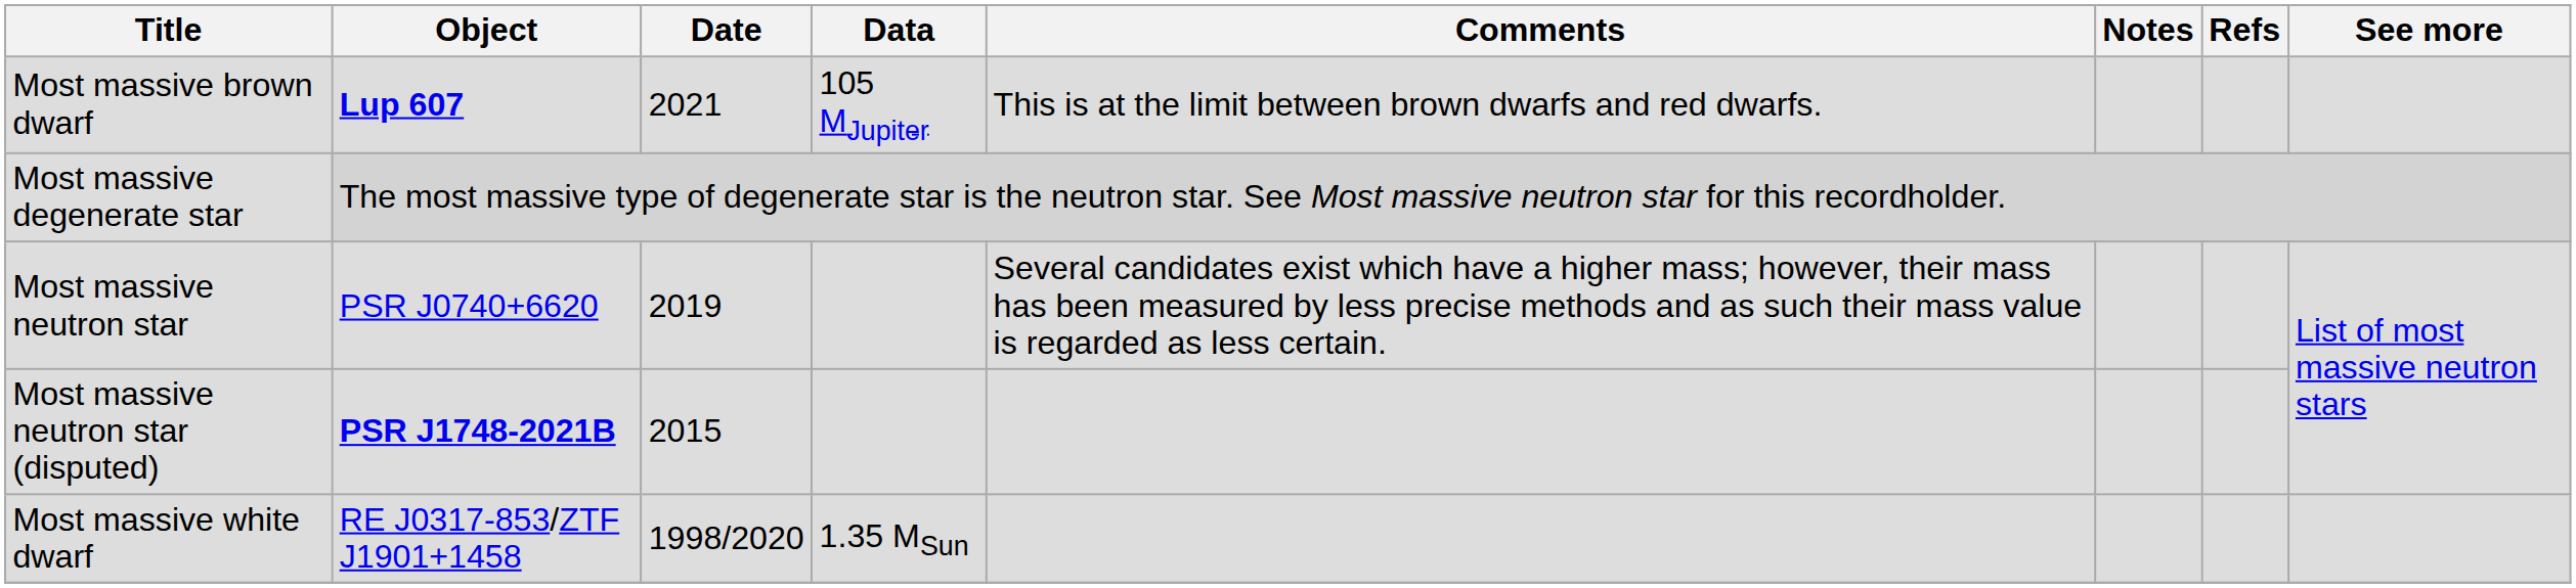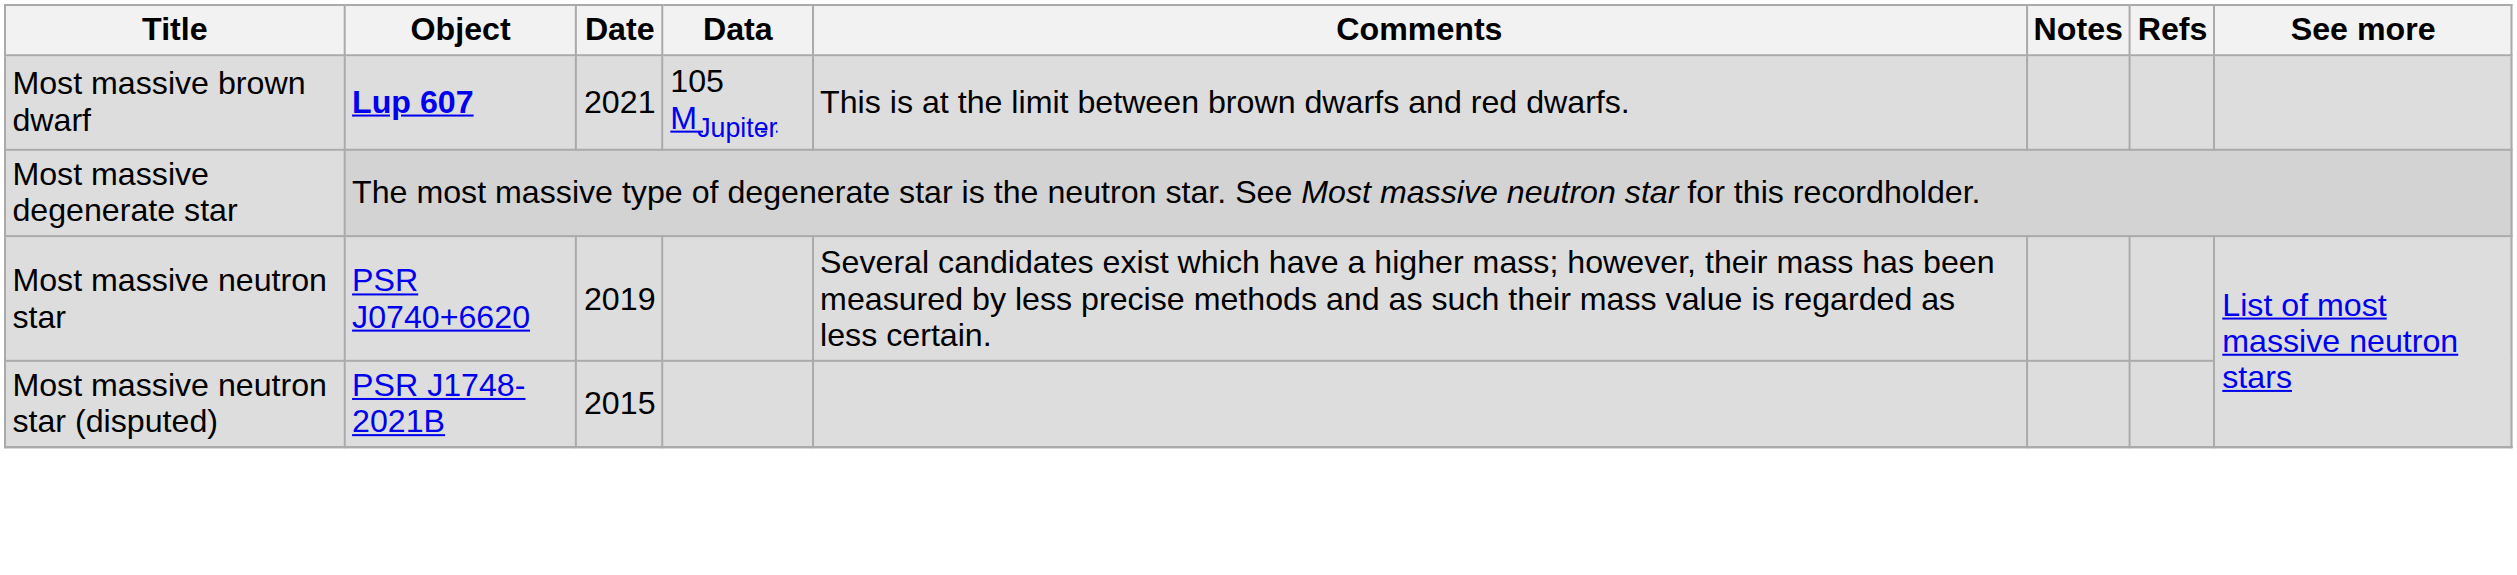Most massive neutron star (disputed) | Object: bold -> normal
- row: Most massive white dwarf | RE J0317-853/ZTF J1901+1458 | 1998/2020 | 1.35 MSun
